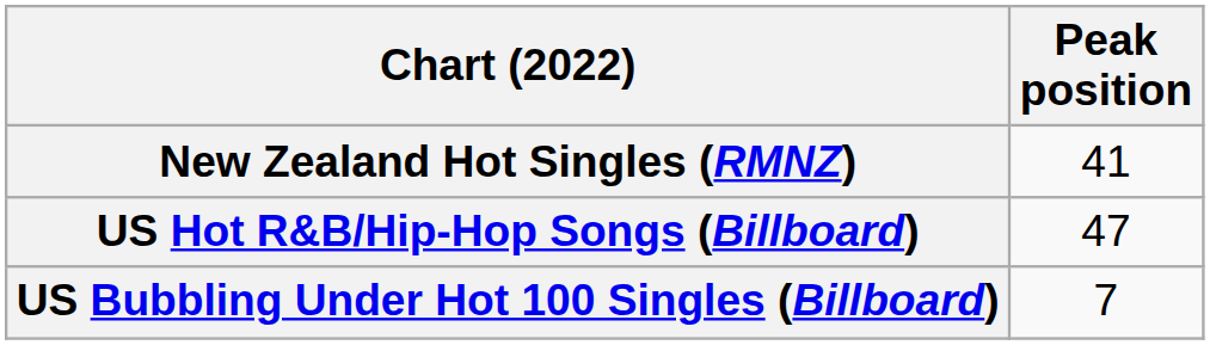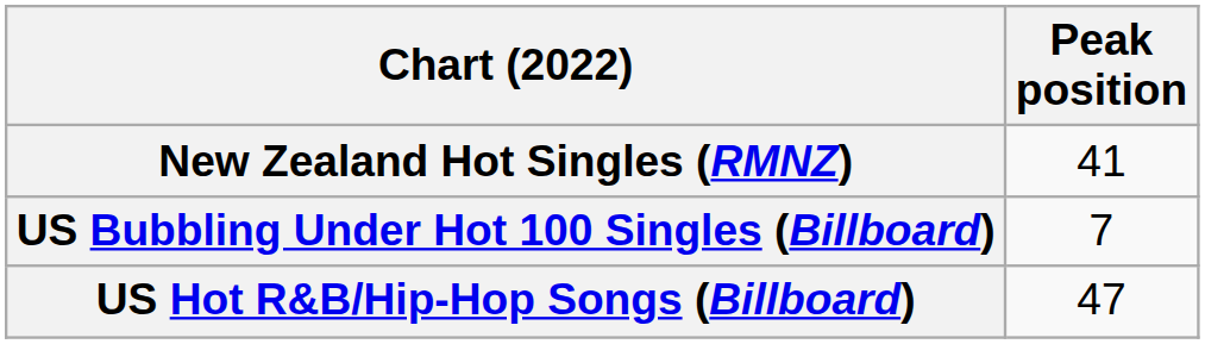rows swapped: US Bubbling Under Hot 100 Singles (Billboard) <-> US Hot R&B/Hip-Hop Songs (Billboard)
